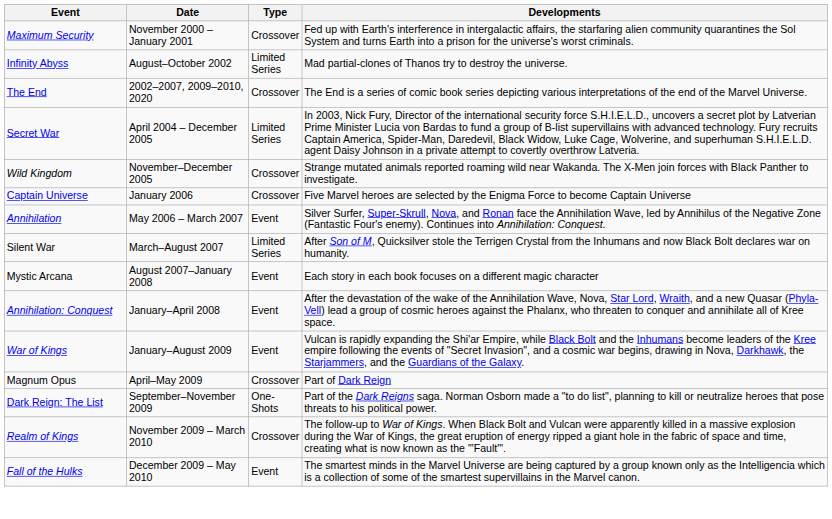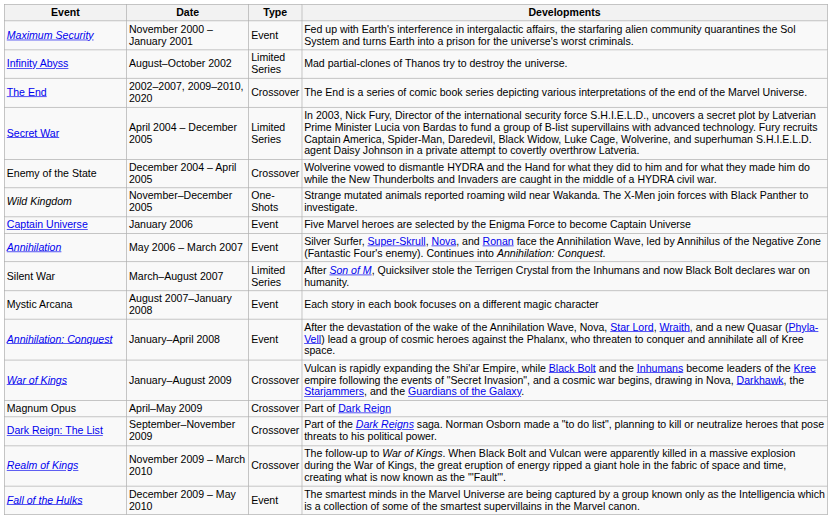Maximum Security | Type: Crossover -> Event
+ row: Enemy of the State | December 2004 – April 2005 | Crossover | Wolverine vowed to dismantle HYDRA and the Hand for what they did to him and for what they made him do while the New Thunderbolts and Invaders are caught in the middle of a HYDRA civil war.
Wild Kingdom | Type: Crossover -> One-Shots
Captain Universe | Type: Crossover -> Event
War of Kings | Type: Event -> Crossover
Dark Reign: The List | Type: One-Shots -> Crossover
